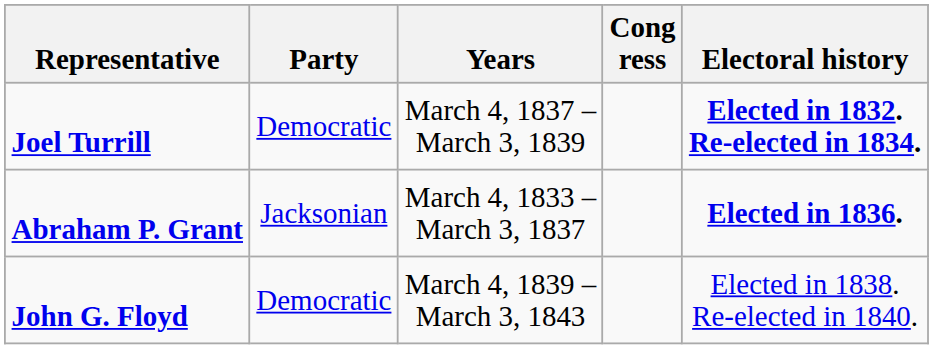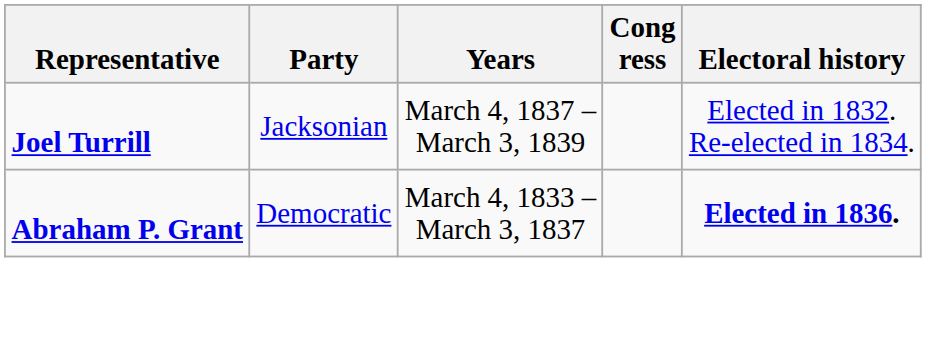Joel Turrill | Party: Democratic -> Jacksonian
Joel Turrill | Electoral history: bold -> normal
Abraham P. Grant | Party: Jacksonian -> Democratic
- row: John G. Floyd | Democratic | March 4, 1839 – March 3, 1843 | Elected in 1838. Re-elected in 1840.
